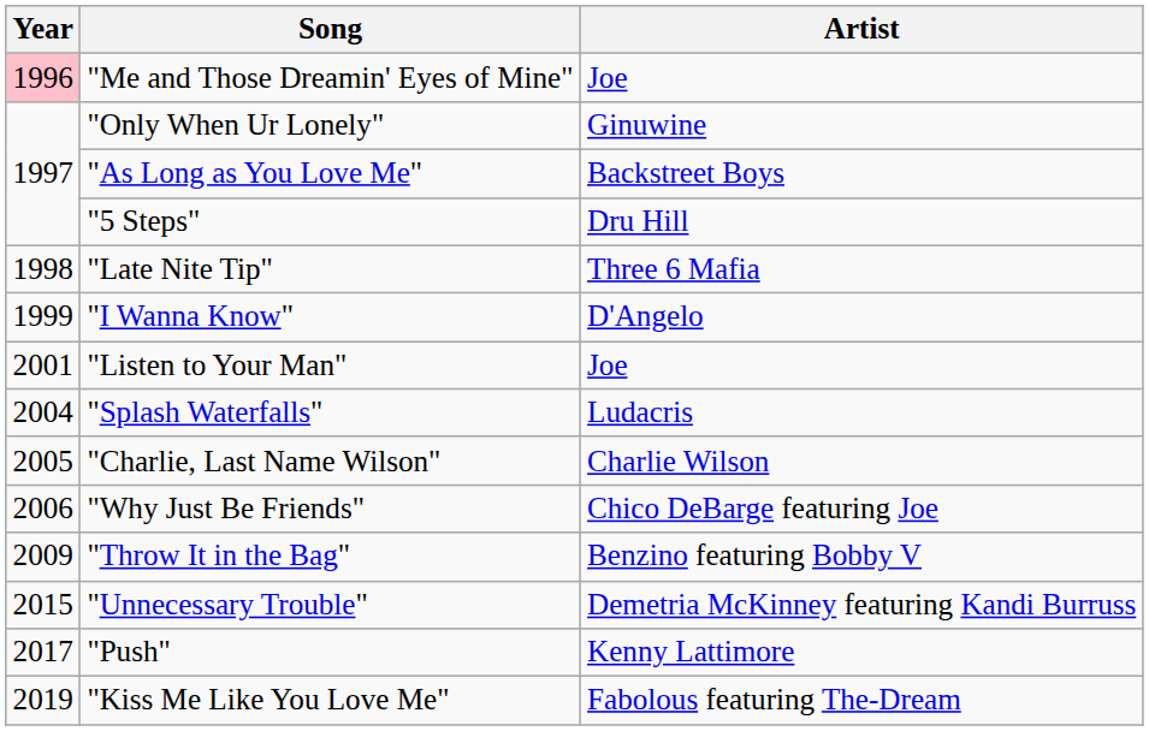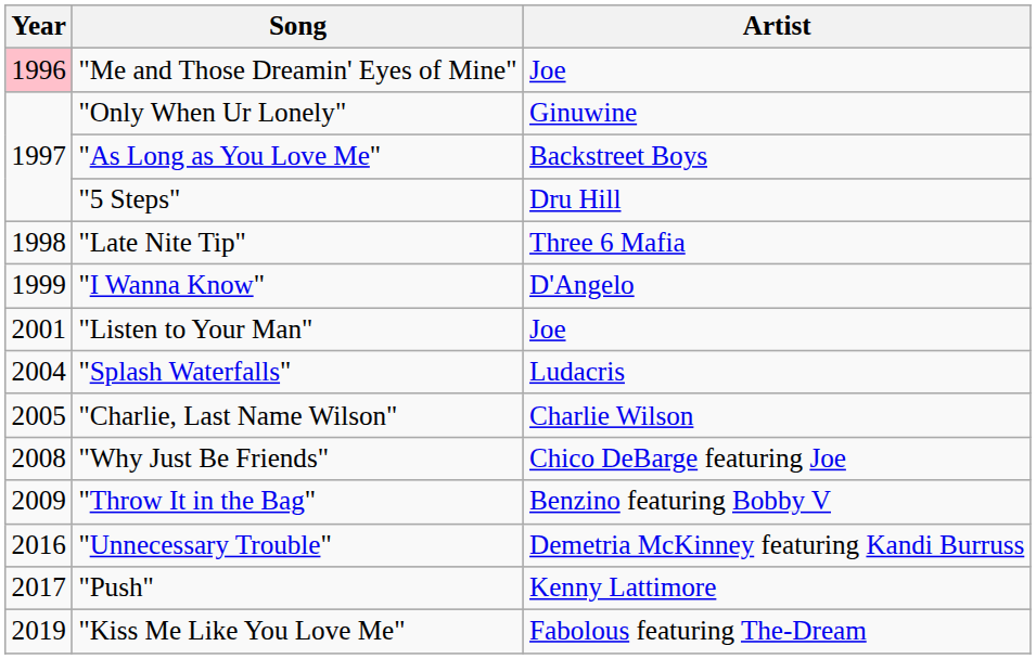"Why Just Be Friends" | Year: 2006 -> 2008
"Unnecessary Trouble" | Year: 2015 -> 2016
